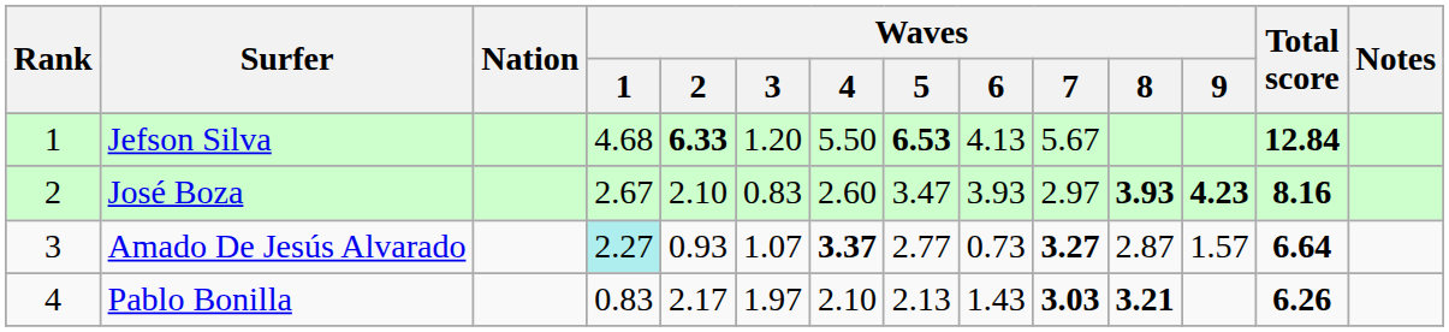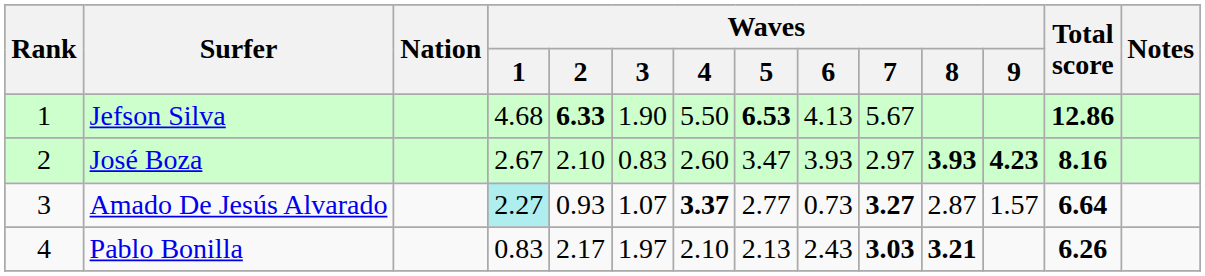Jefson Silva | Waves / 3: 1.20 -> 1.90
Jefson Silva | Total score: 12.84 -> 12.86
Pablo Bonilla | Waves / 6: 1.43 -> 2.43
